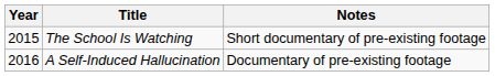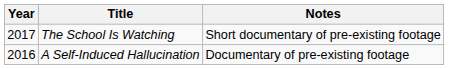The School Is Watching | Year: 2015 -> 2017
